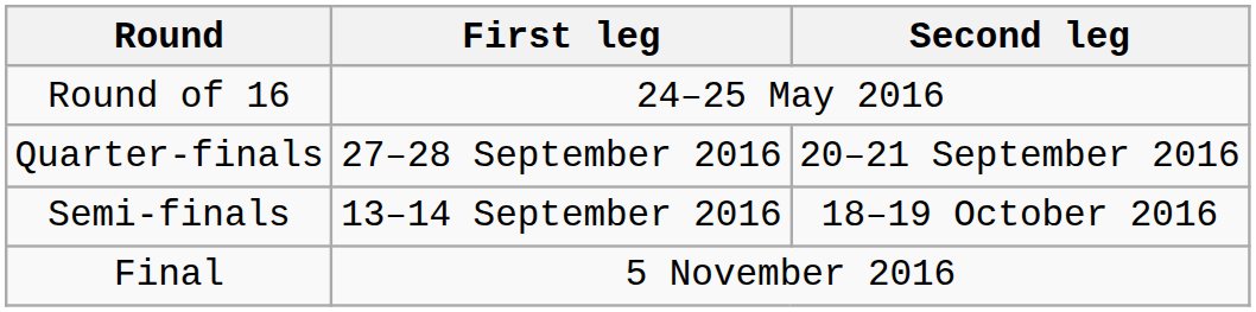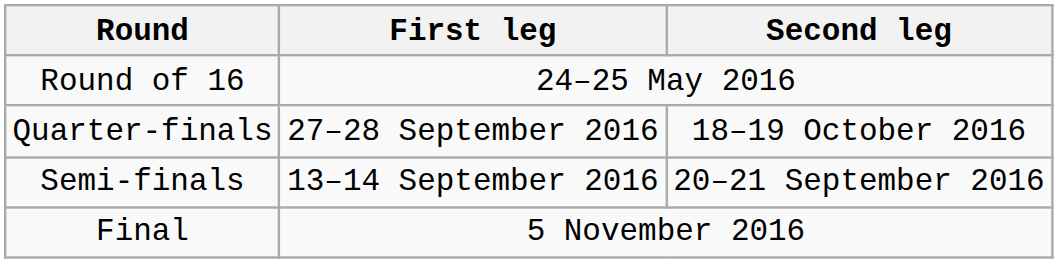Quarter-finals | Second leg: 20–21 September 2016 -> 18–19 October 2016
Semi-finals | Second leg: 18–19 October 2016 -> 20–21 September 2016
